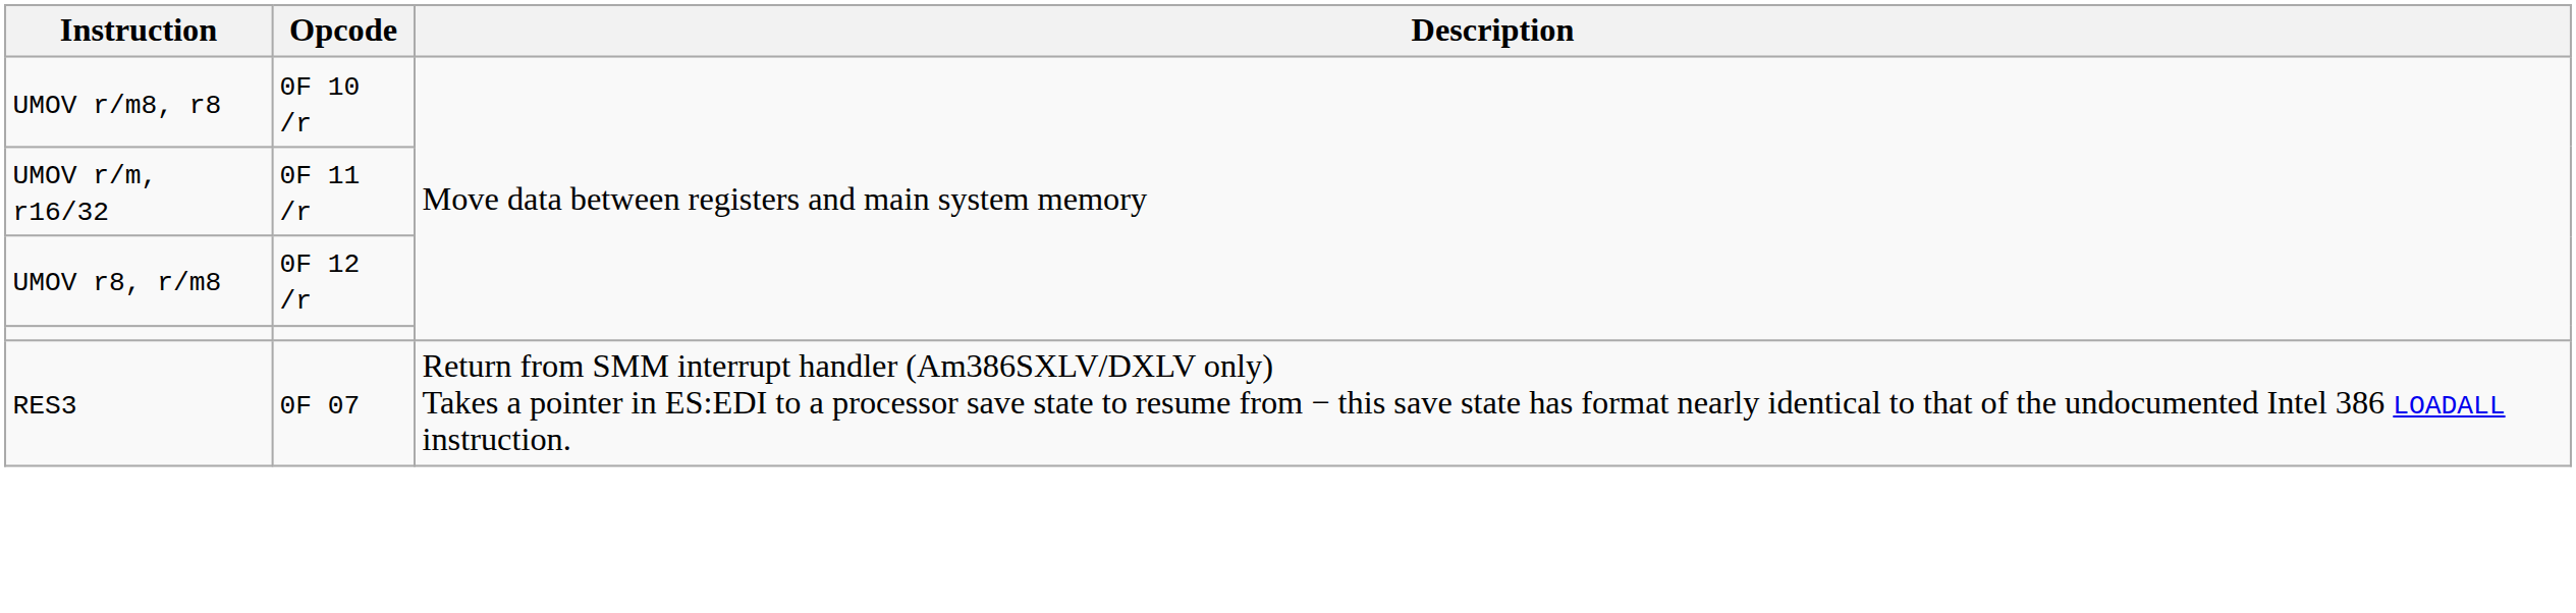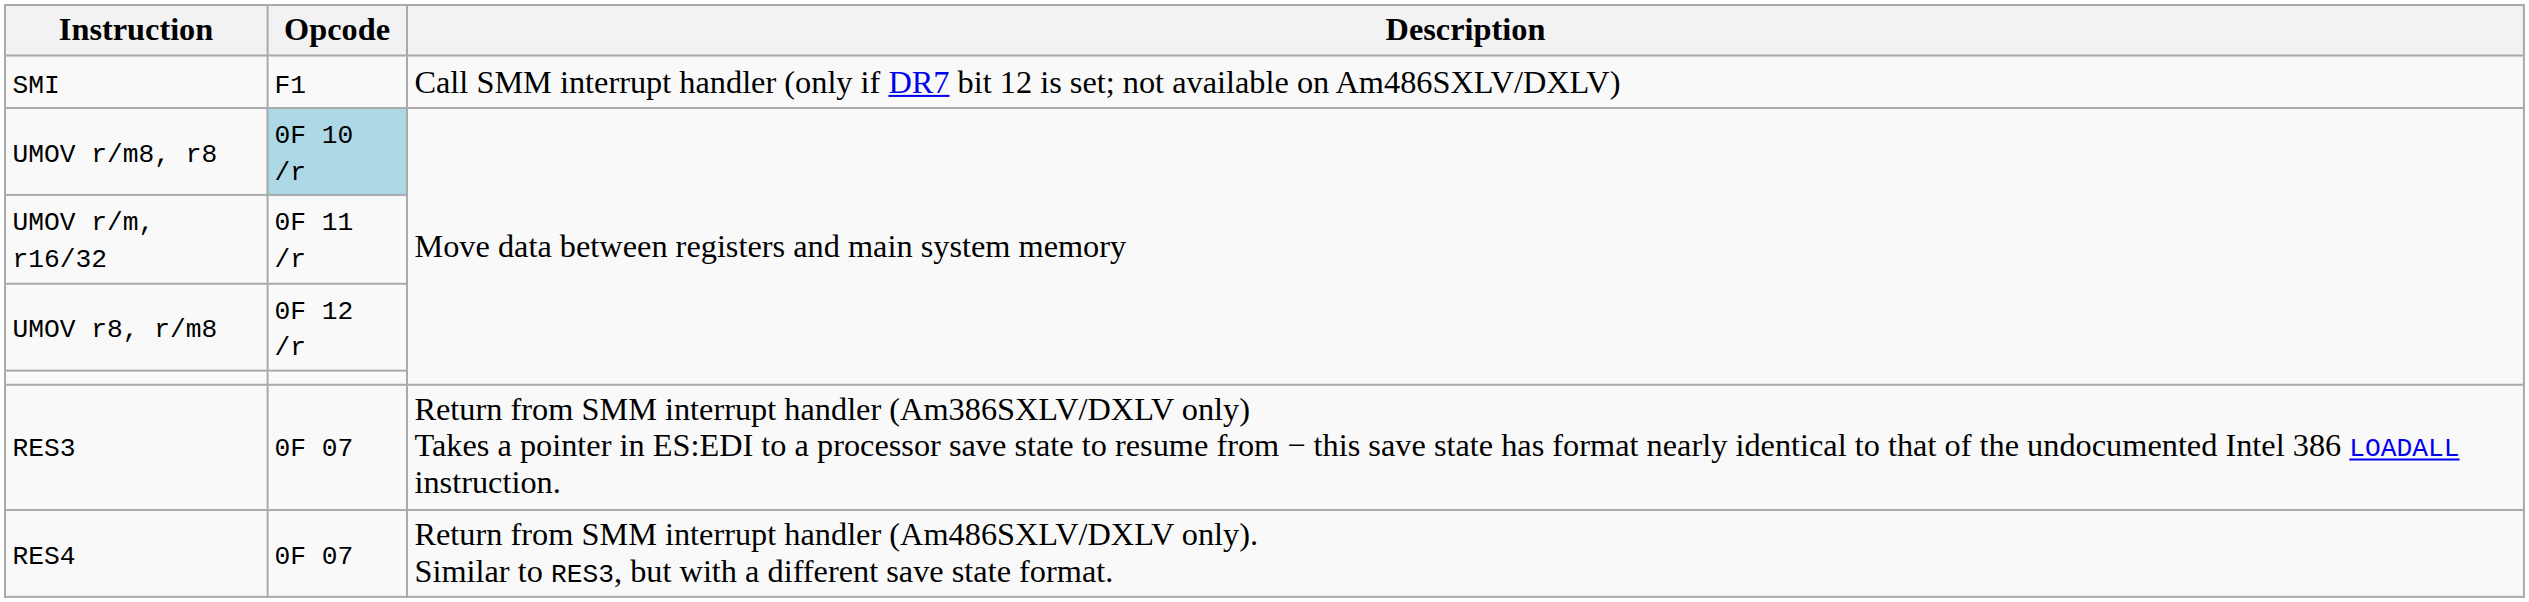+ row: SMI | F1 | Call SMM interrupt handler (only if DR7 bit 12 is set; not available on Am486SXLV/DXLV)
UMOV r/m8, r8 | Opcode: no background -> lightblue background
+ row: RES4 | 0F 07 | Return from SMM interrupt handler (Am486SXLV/DXLV only). Similar to RES3, but with a different save state format.
